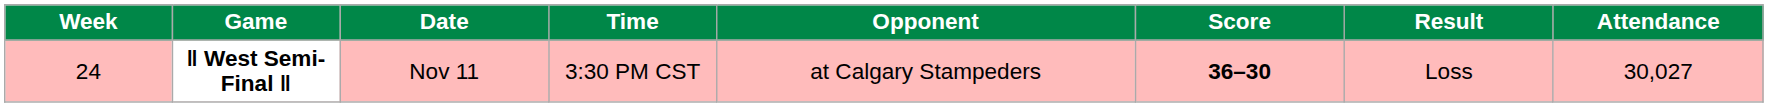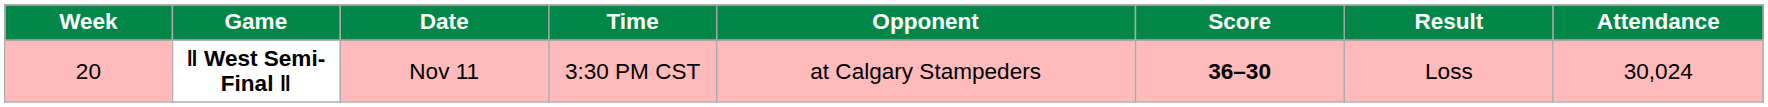‖ West Semi-Final ‖ | Week: 24 -> 20
‖ West Semi-Final ‖ | Attendance: 30,027 -> 30,024
